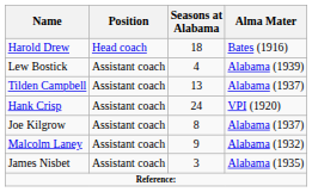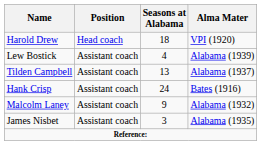Harold Drew | Alma Mater: Bates (1916) -> VPI (1920)
Hank Crisp | Alma Mater: VPI (1920) -> Bates (1916)
- row: Joe Kilgrow | Assistant coach | 8 | Alabama (1937)
